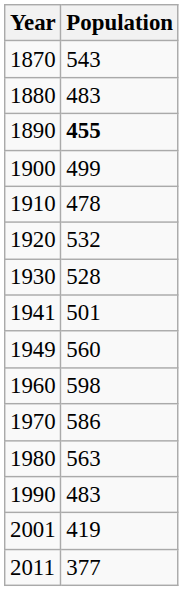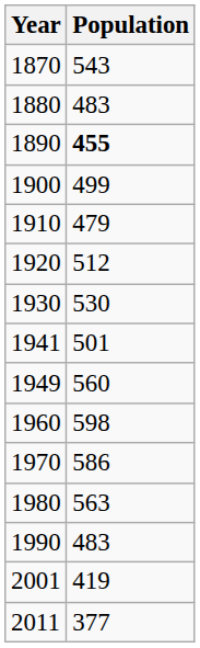1910 | Population: 478 -> 479
1920 | Population: 532 -> 512
1930 | Population: 528 -> 530
